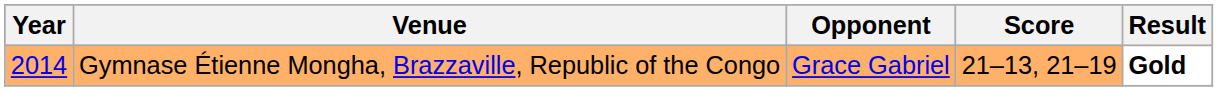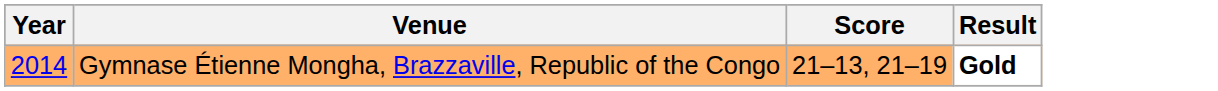- column: Opponent | Grace Gabriel
